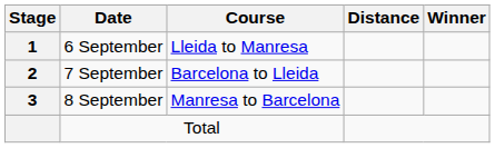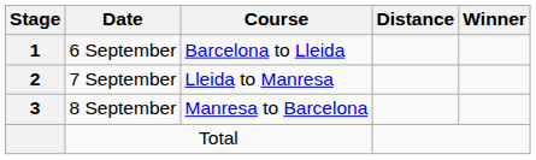6 September | Course: Lleida to Manresa -> Barcelona to Lleida
7 September | Course: Barcelona to Lleida -> Lleida to Manresa
